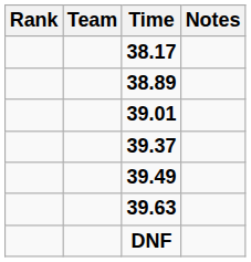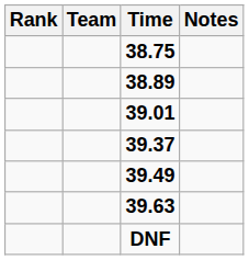- row: 38.17
+ row: 38.75
